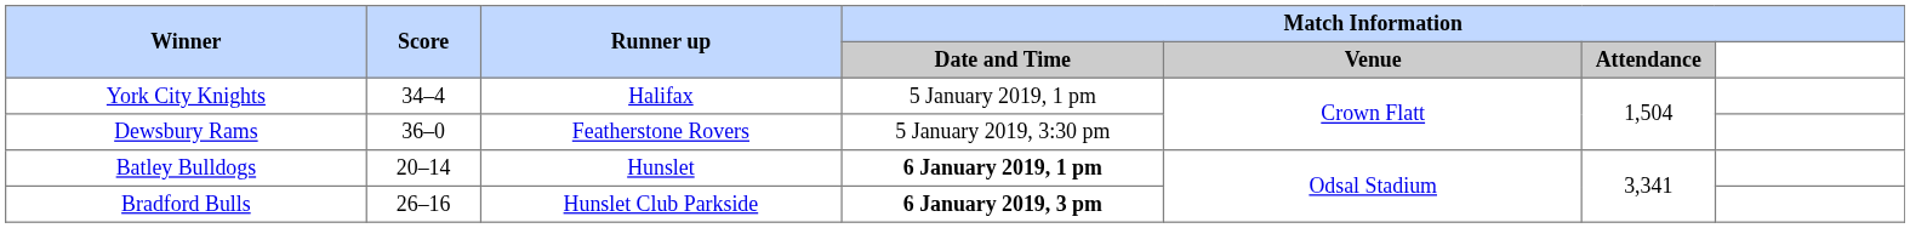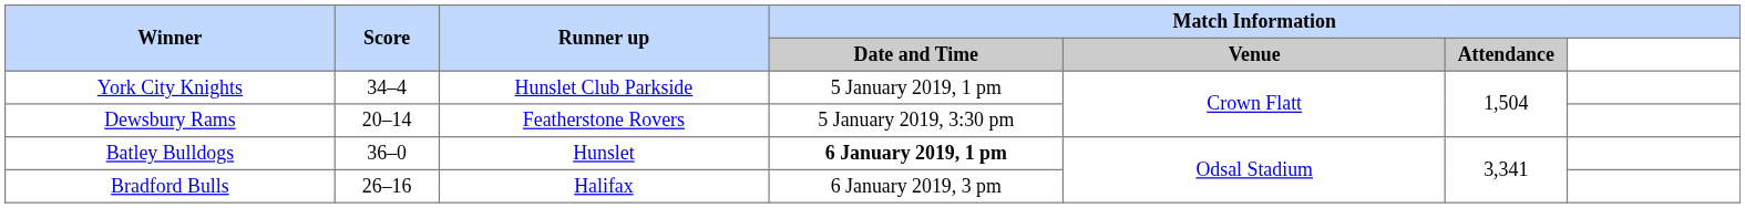York City Knights | Runner up: Halifax -> Hunslet Club Parkside
Dewsbury Rams | Score: 36–0 -> 20–14
Batley Bulldogs | Score: 20–14 -> 36–0
Bradford Bulls | Runner up: Hunslet Club Parkside -> Halifax
Bradford Bulls | Match Information / Date and Time: bold -> normal
